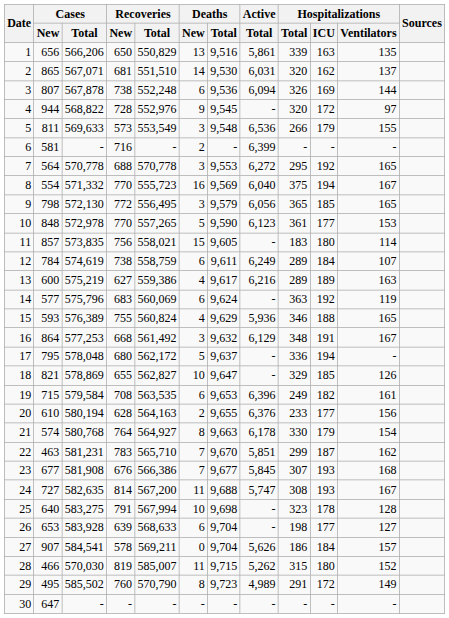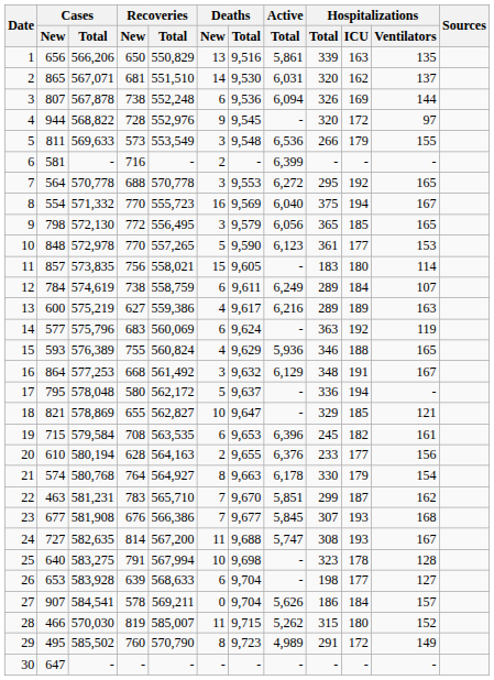17 | Recoveries / New: 680 -> 580
18 | Hospitalizations / Ventilators: 126 -> 121
19 | Hospitalizations / Total: 249 -> 245
